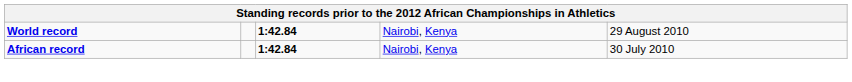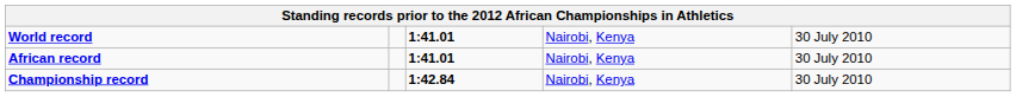World record | column 3: 1:42.84 -> 1:41.01
World record | column 5: 29 August 2010 -> 30 July 2010
African record | column 3: 1:42.84 -> 1:41.01
+ row: Championship record | 1:42.84 | Nairobi, Kenya | 30 July 2010
